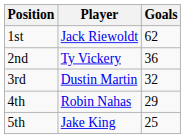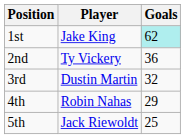1st | Player: Jack Riewoldt -> Jake King
1st | Goals: no background -> paleturquoise background
5th | Player: Jake King -> Jack Riewoldt
